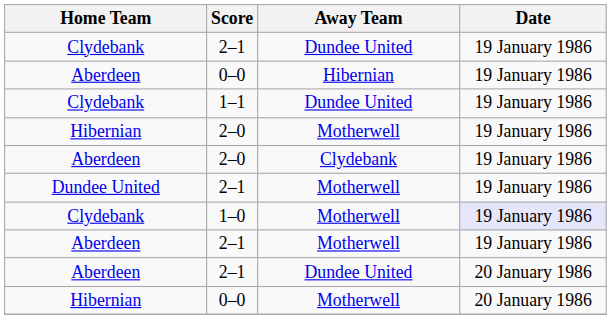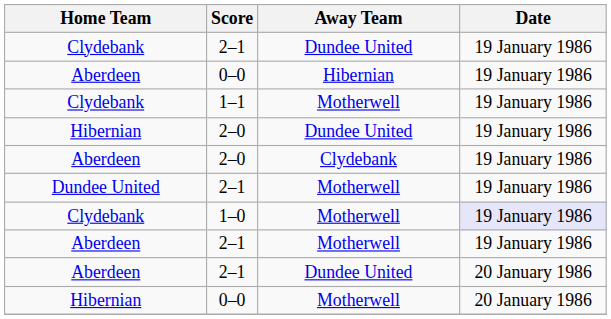1–1 | Away Team: Dundee United -> Motherwell
Hibernian / 2–0 | Away Team: Motherwell -> Dundee United
